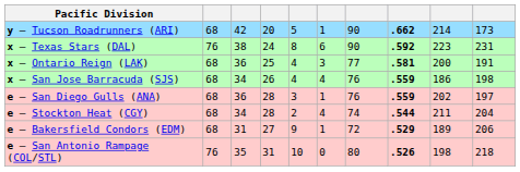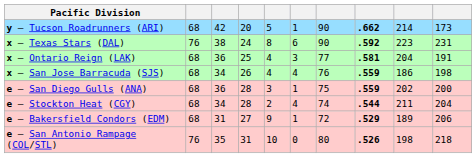x – Ontario Reign (LAK) | column 9: 200 -> 204
e – San Diego Gulls (ANA) | column 7: 76 -> 75
e – San Diego Gulls (ANA) | column 10: 197 -> 200
